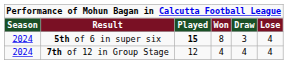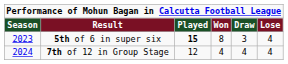5th of 6 in super six | Season: 2024 -> 2023
